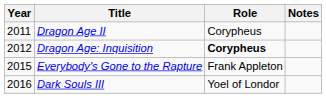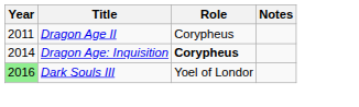Dragon Age: Inquisition | Year: 2012 -> 2014
- row: 2015 | Everybody's Gone to the Rapture | Frank Appleton
Dark Souls III | Year: no background -> lightgreen background
